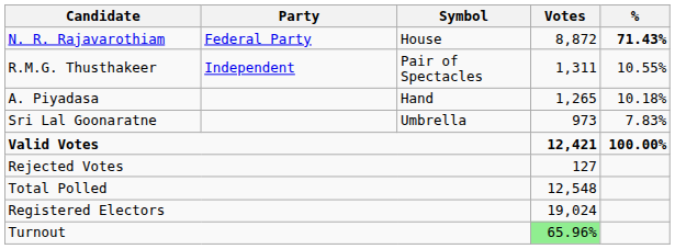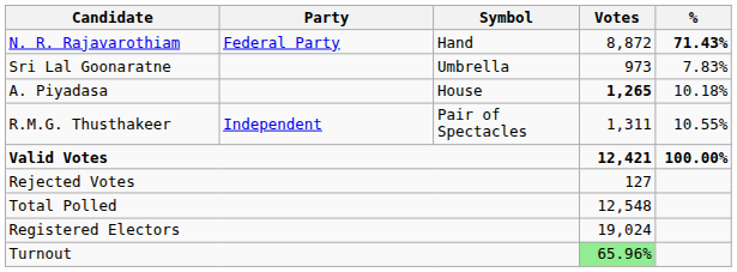N. R. Rajavarothiam | Symbol: House -> Hand
rows swapped: R.M.G. Thusthakeer <-> Sri Lal Goonaratne
A. Piyadasa | Symbol: Hand -> House
A. Piyadasa | Votes: normal -> bold
